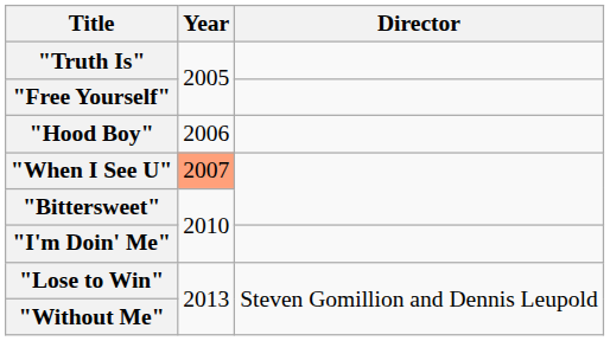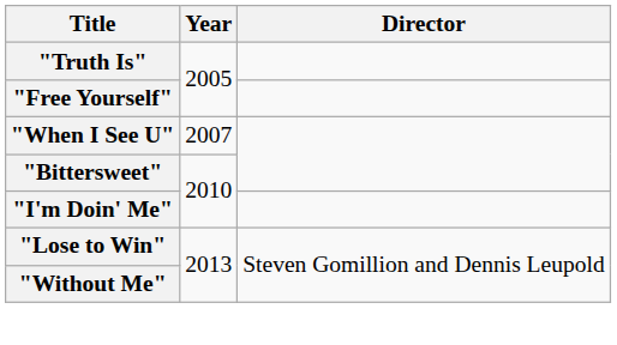- row: "Hood Boy" | 2006
"When I See U" | Year: lightsalmon background -> no background
